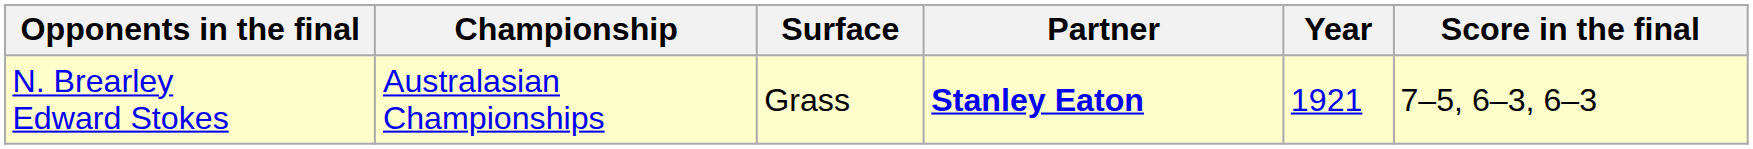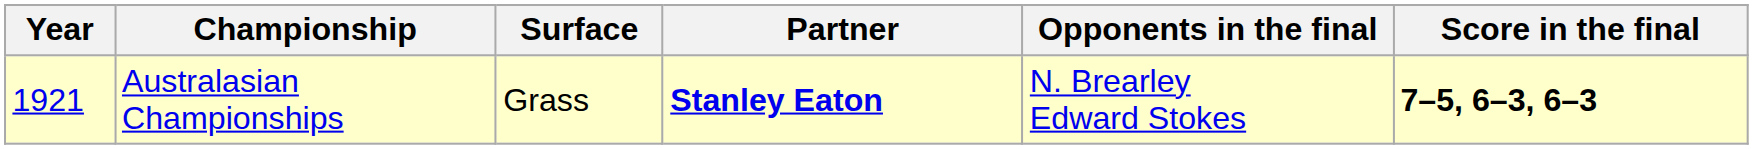columns swapped: Year <-> Opponents in the final
Australasian Championships | Score in the final: normal -> bold
